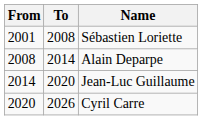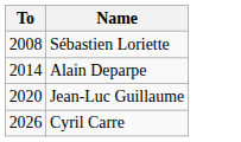- column: From | 2001 | 2008 | 2014 | 2020
